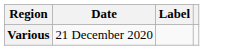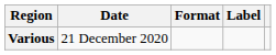+ column: Format
